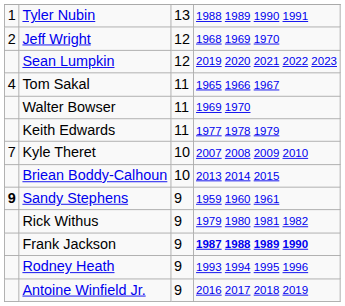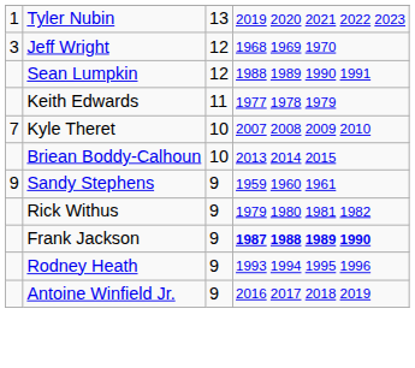Tyler Nubin | column 4: 1988 1989 1990 1991 -> 2019 2020 2021 2022 2023
Jeff Wright | column 1: 2 -> 3
Sean Lumpkin | column 4: 2019 2020 2021 2022 2023 -> 1988 1989 1990 1991
- row: 4 | Tom Sakal | 11 | 1965 1966 1967
- row: Walter Bowser | 11 | 1969 1970
Sandy Stephens | column 1: bold -> normal
